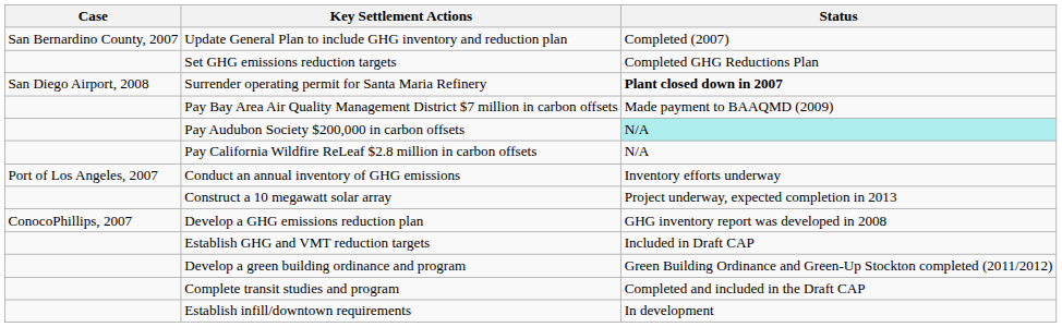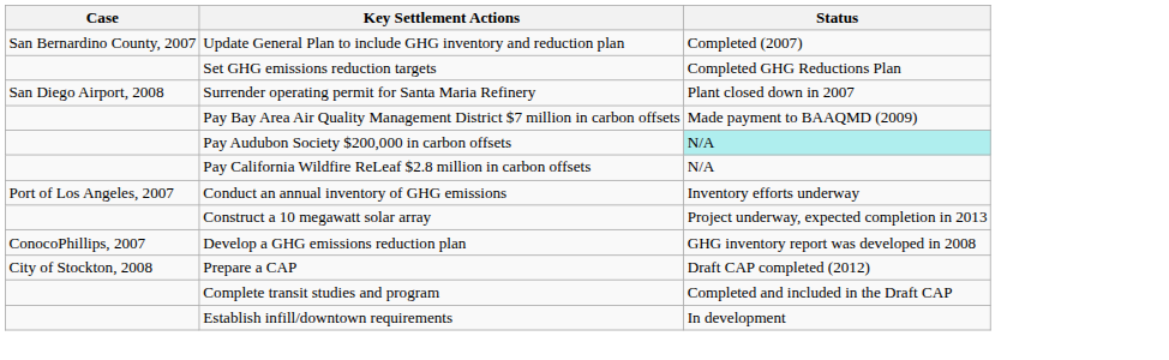Surrender operating permit for Santa Maria Refinery | Status: bold -> normal
+ row: City of Stockton, 2008 | Prepare a CAP | Draft CAP completed (2012)
- row: Establish GHG and VMT reduction targets | Included in Draft CAP
- row: Develop a green building ordinance and program | Green Building Ordinance and Green-Up Stockton completed (2011/2012)
